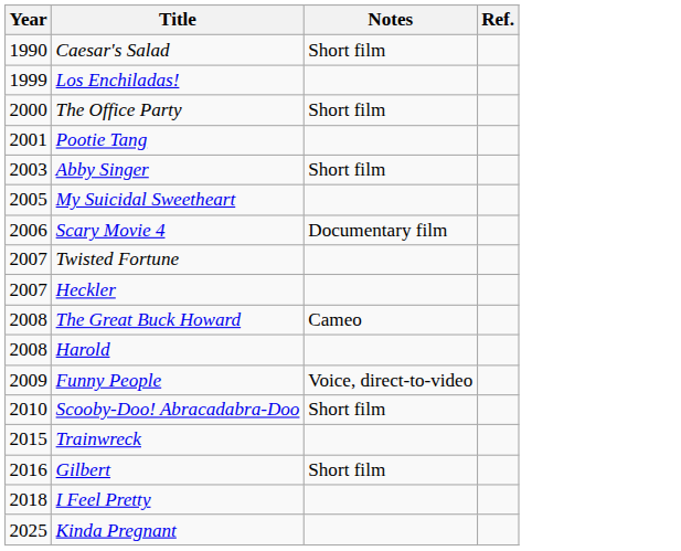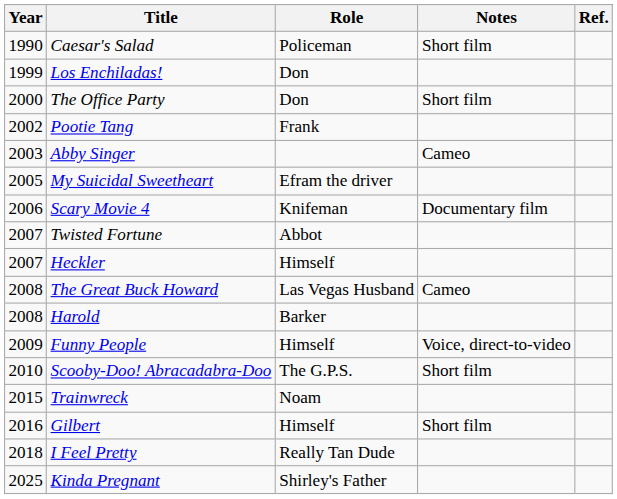+ column: Role | Policeman | Don | Don | Frank | Efram the driver | Knifeman | Abbot | Himself | Las Vegas Husband | Barker | Himself | The G.P.S. | Noam | Himself | Really Tan Dude | Shirley's Father
Pootie Tang | Year: 2001 -> 2002
Abby Singer | Notes: Short film -> Cameo
